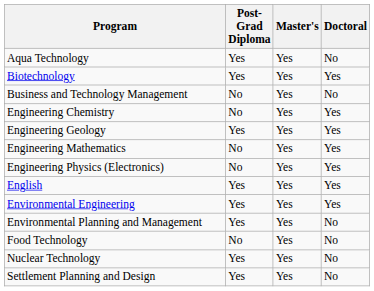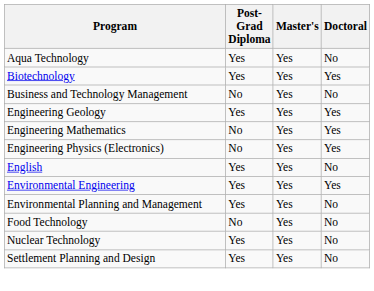- row: Engineering Chemistry | No | Yes | Yes
English | Doctoral: Yes -> No
